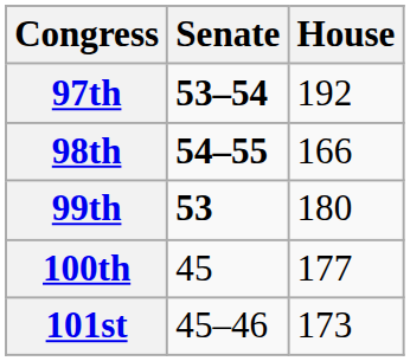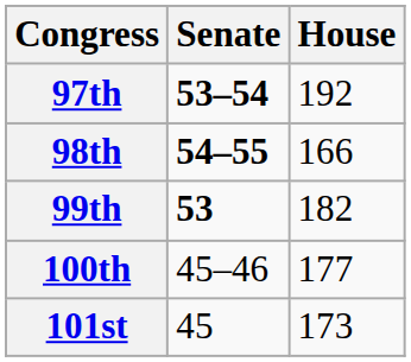99th | House: 180 -> 182
100th | Senate: 45 -> 45–46
101st | Senate: 45–46 -> 45
